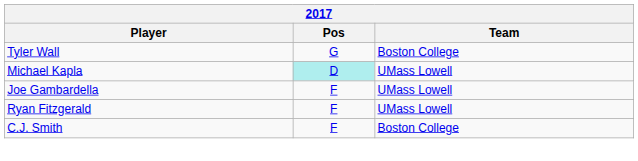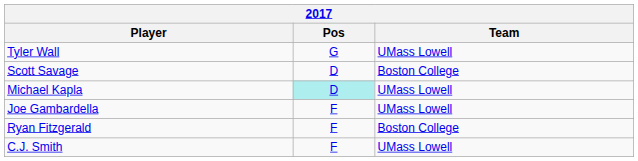Tyler Wall | Team: Boston College -> UMass Lowell
+ row: Scott Savage | D | Boston College
Ryan Fitzgerald | Team: UMass Lowell -> Boston College
C.J. Smith | Team: Boston College -> UMass Lowell
